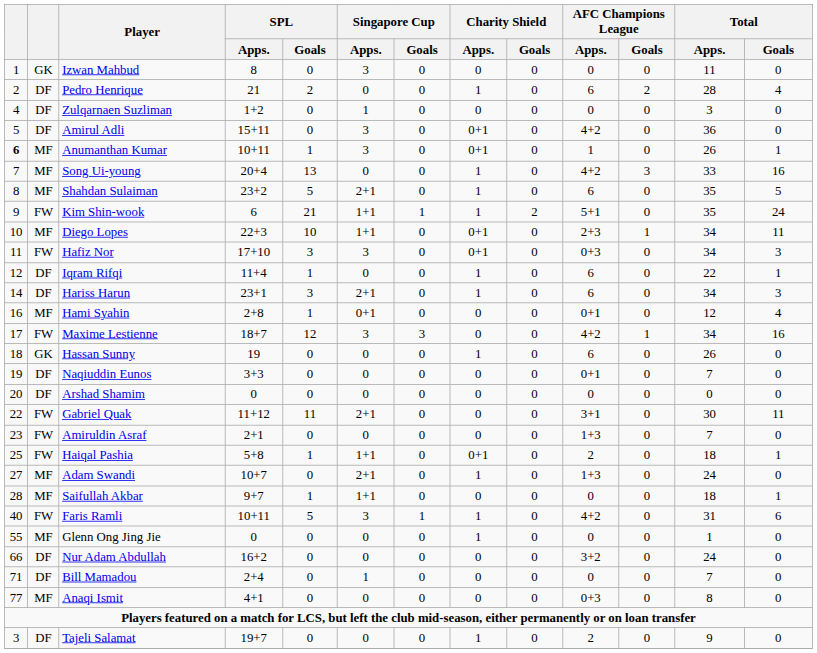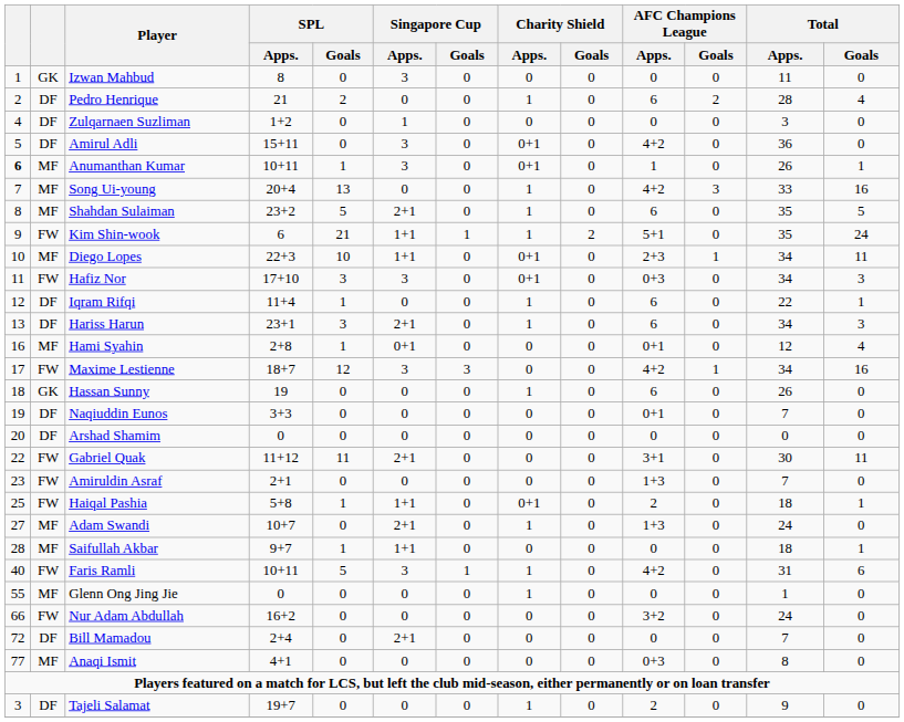Hariss Harun | column 1: 14 -> 13
Nur Adam Abdullah | column 2: DF -> FW
Bill Mamadou | column 1: 71 -> 72
Bill Mamadou | Singapore Cup / Apps.: 1 -> 2+1
